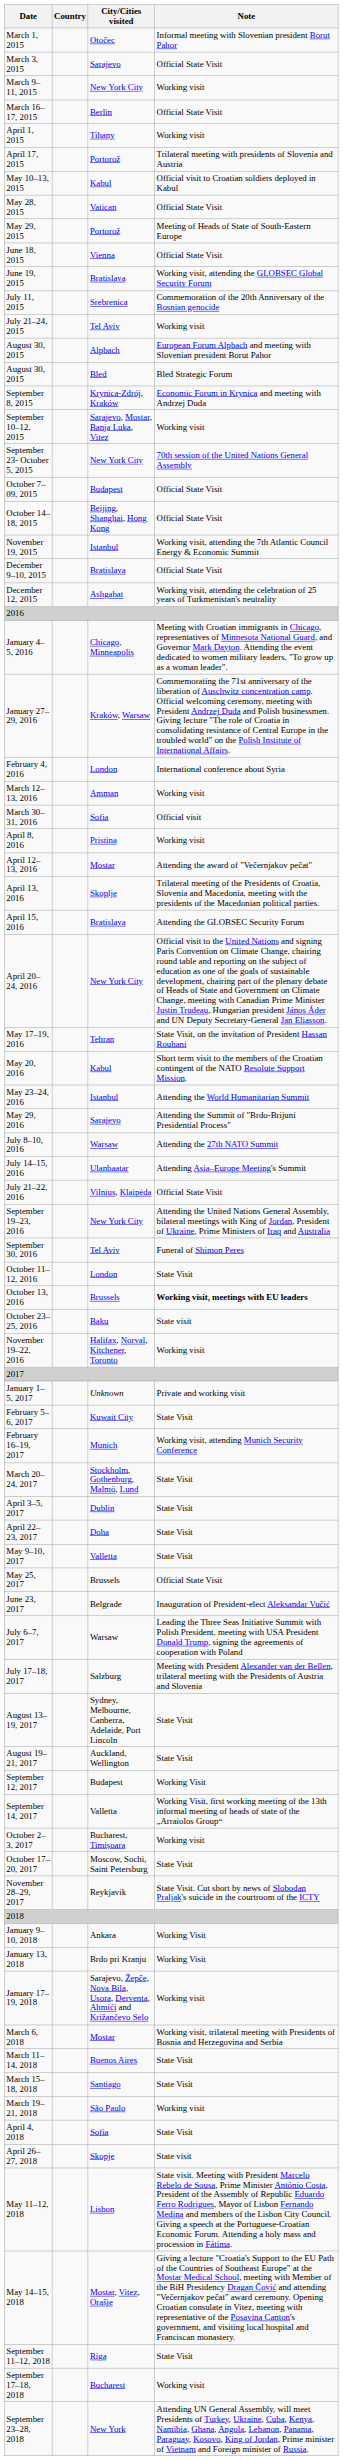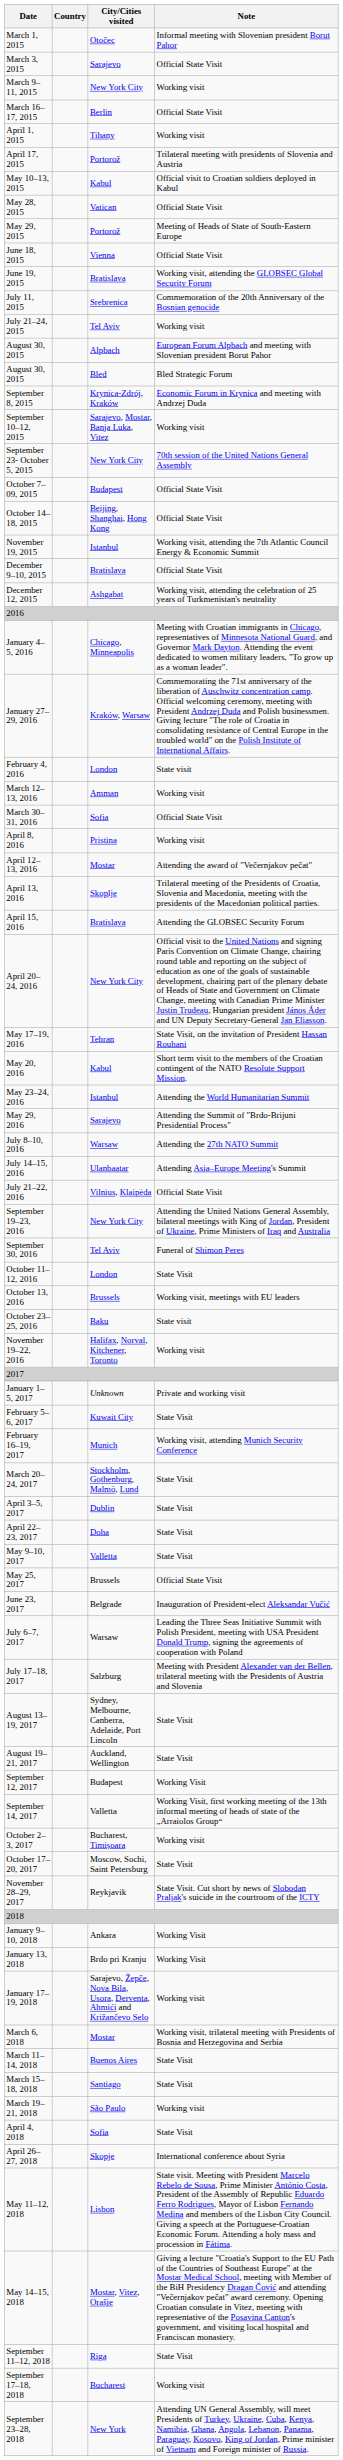February 4, 2016 | Note: International conference about Syria -> State visit
March 30–31, 2016 | Note: Official visit -> Official State Visit
October 13, 2016 | Note: bold -> normal
April 26–27, 2018 | Note: State visit -> International conference about Syria
